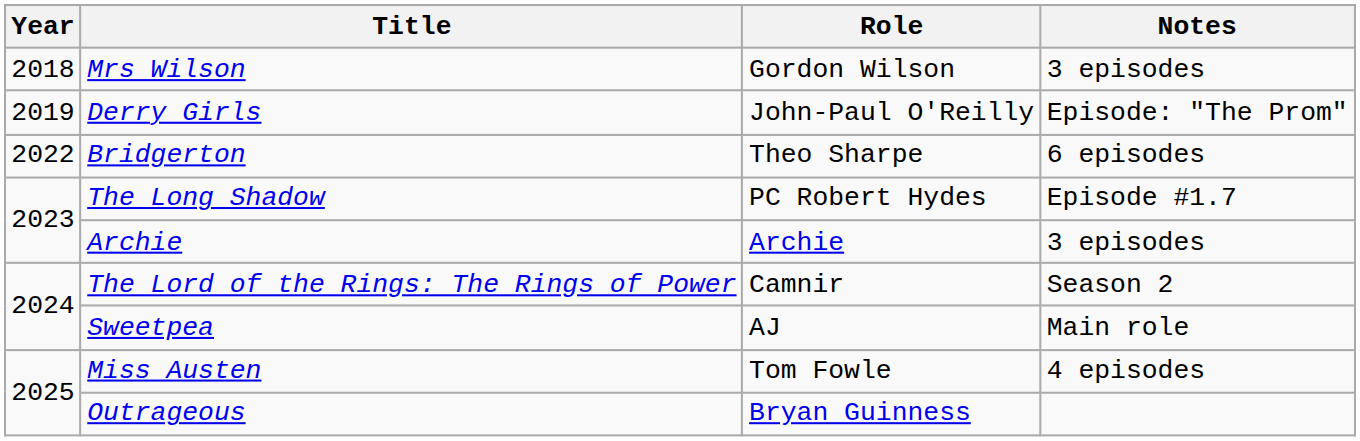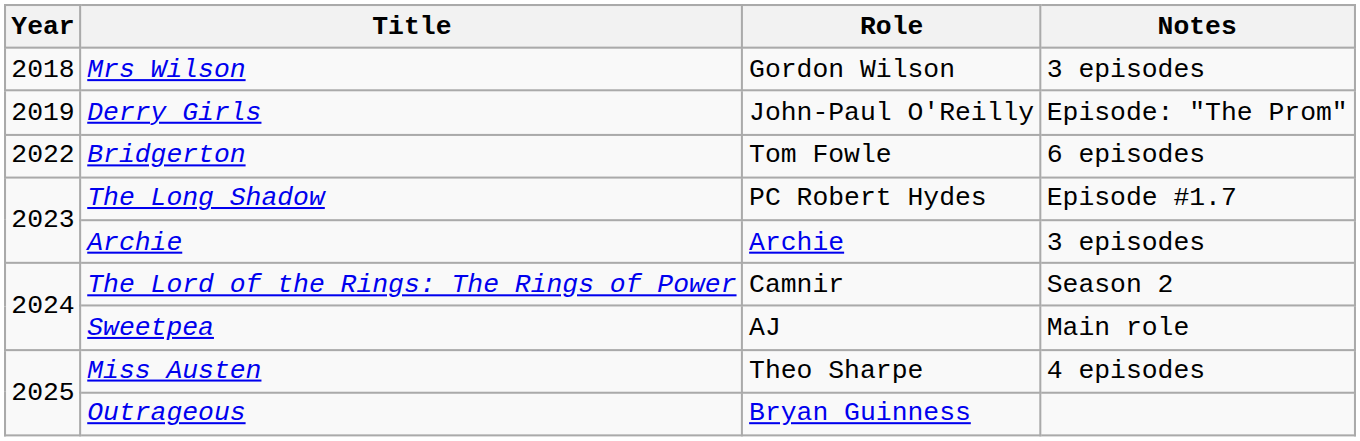Bridgerton | Role: Theo Sharpe -> Tom Fowle
Miss Austen | Role: Tom Fowle -> Theo Sharpe
